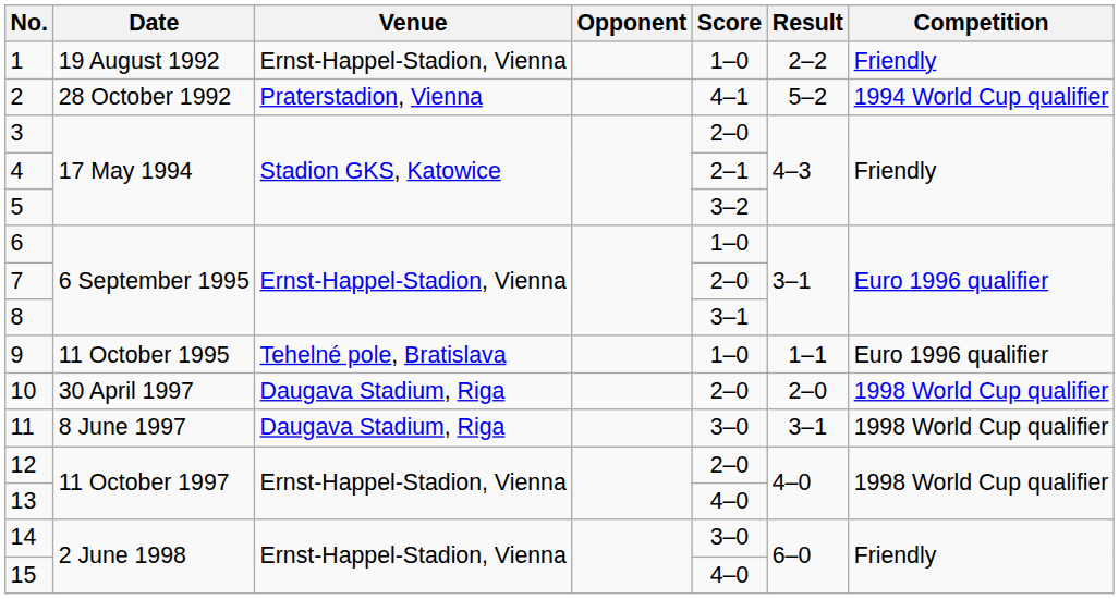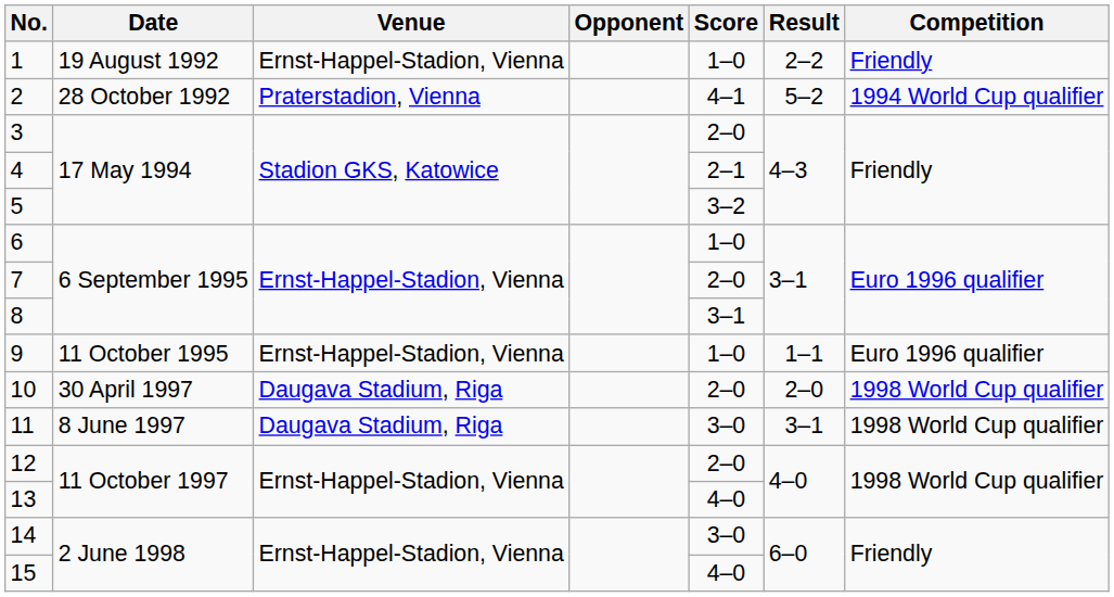9 | Venue: Tehelné pole, Bratislava -> Ernst-Happel-Stadion, Vienna
